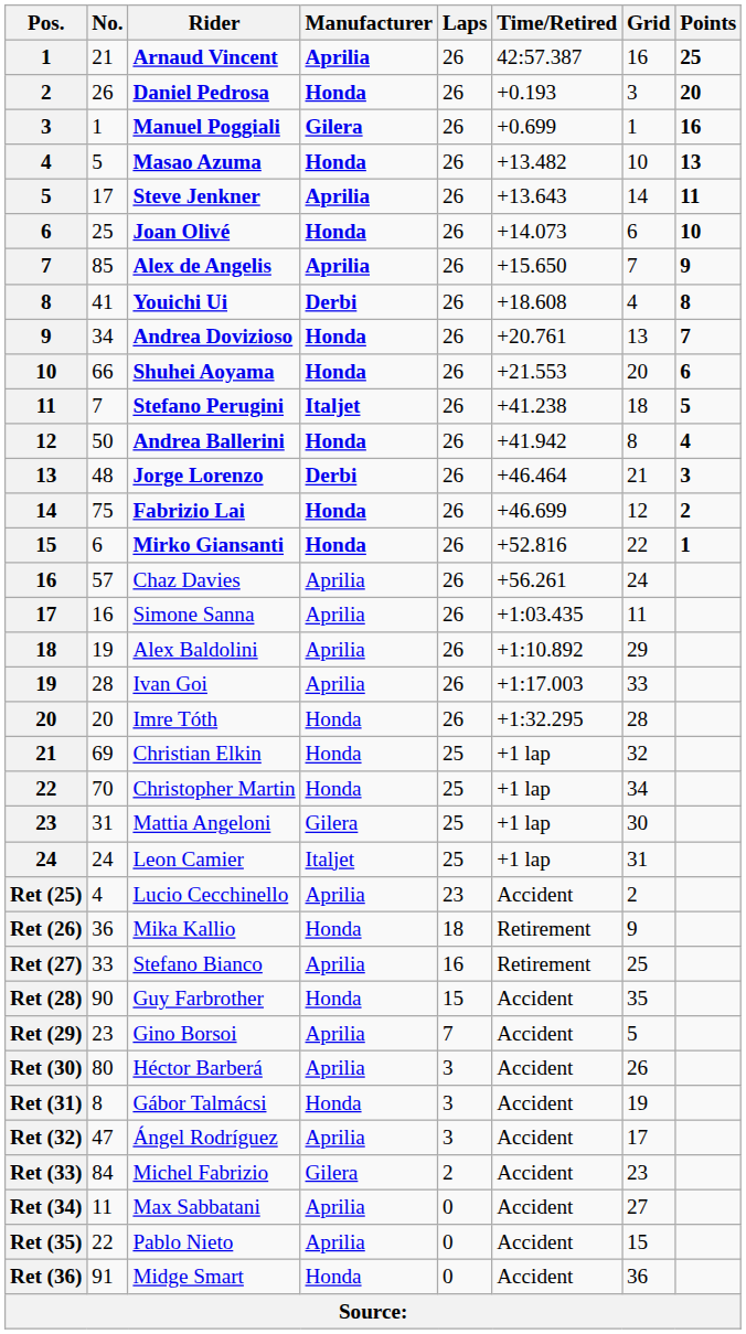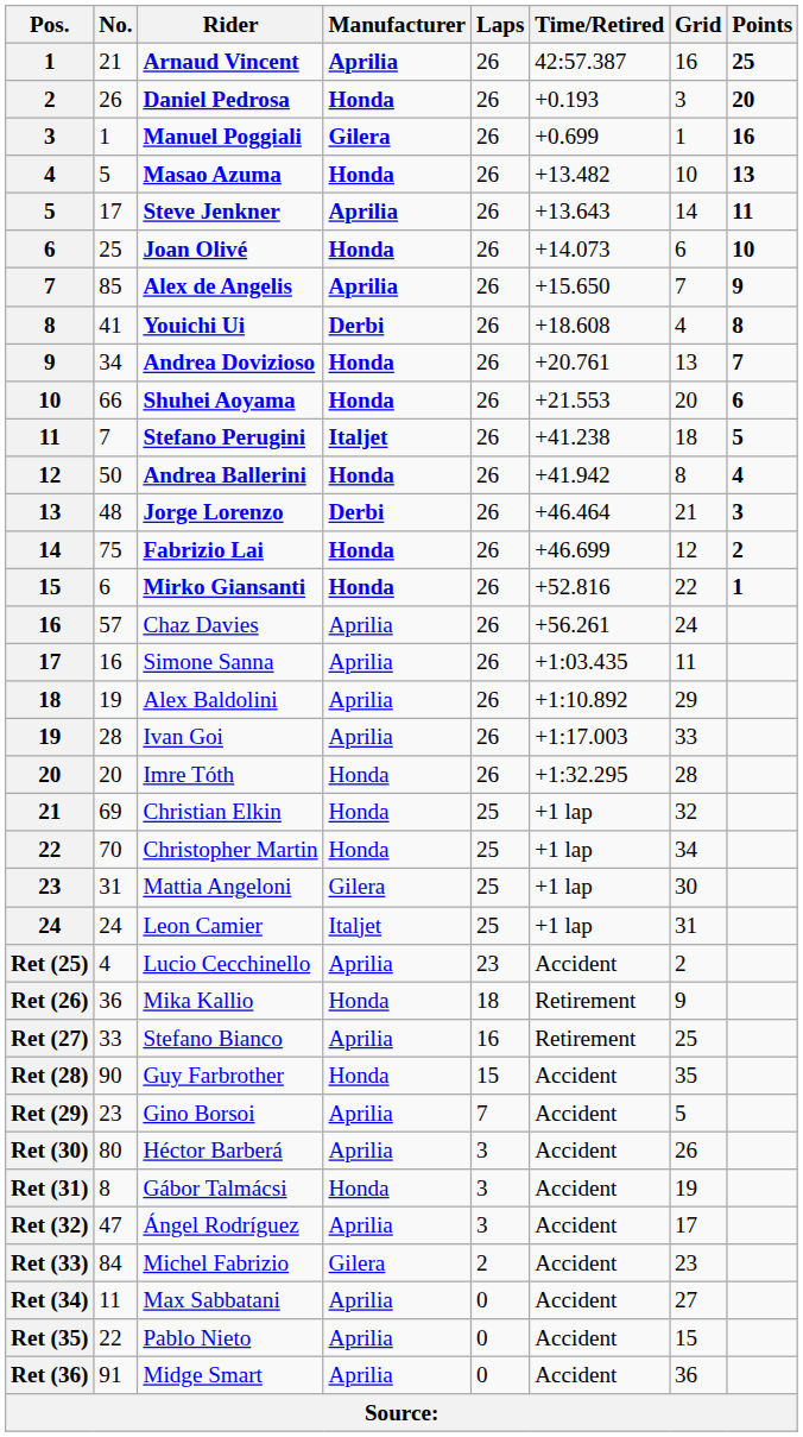Midge Smart | Manufacturer: Honda -> Aprilia
